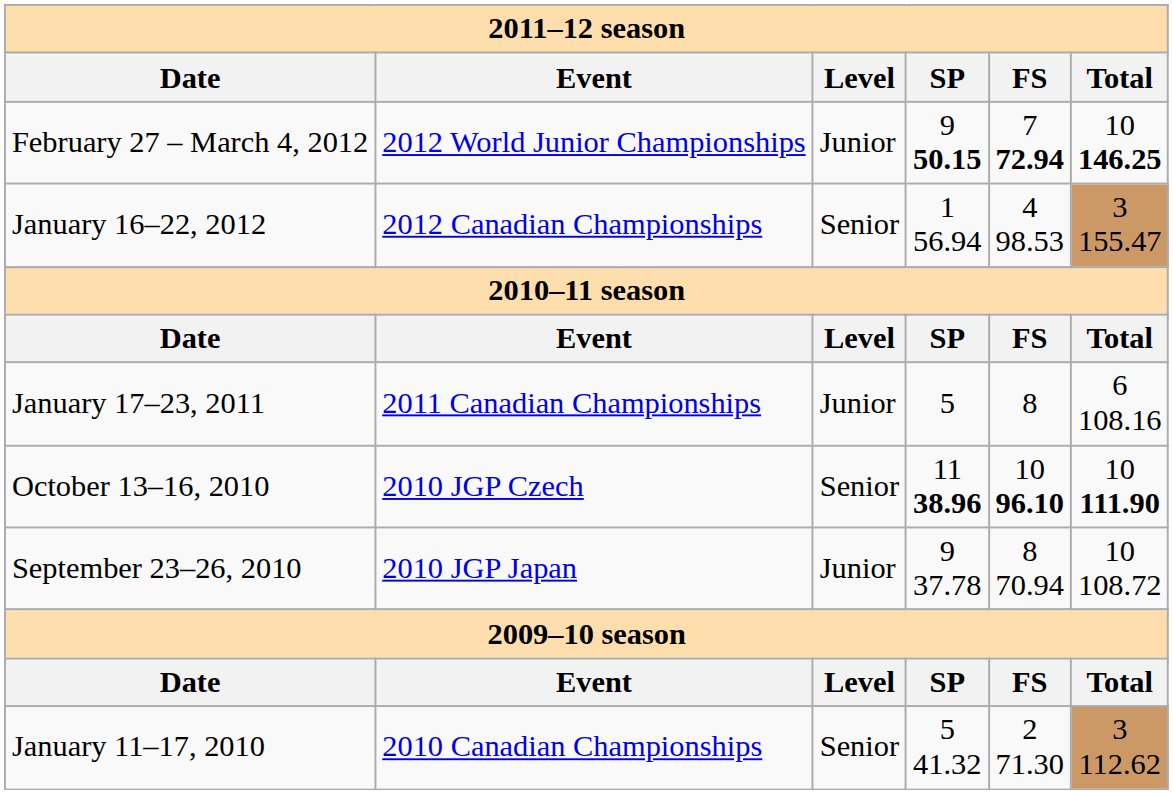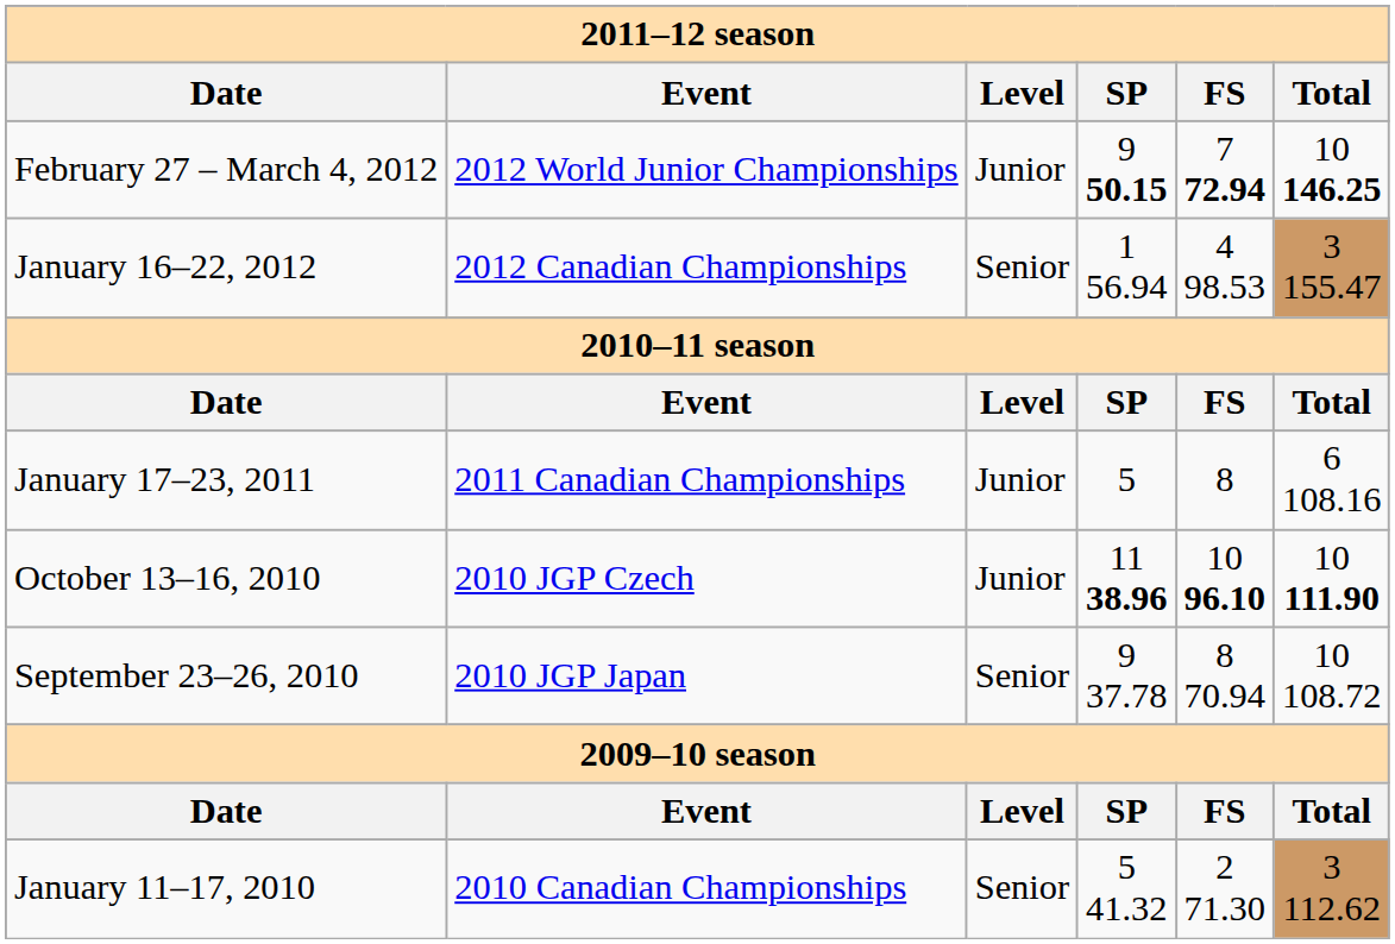October 13–16, 2010 | Level: Senior -> Junior
September 23–26, 2010 | Level: Junior -> Senior
